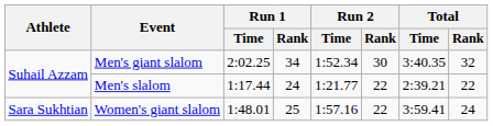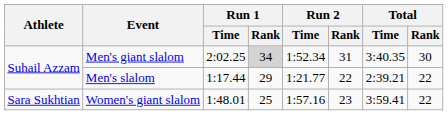Men's giant slalom | Run 1 / Rank: no background -> lightgrey background
Men's giant slalom | Run 2 / Rank: 30 -> 31
Men's giant slalom | Total / Rank: 32 -> 30
Men's slalom | Run 1 / Rank: 24 -> 29
Women's giant slalom | Run 2 / Rank: 22 -> 23
Women's giant slalom | Total / Rank: 24 -> 22
